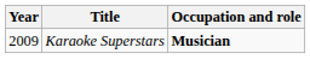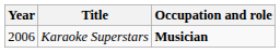Karaoke Superstars | Year: 2009 -> 2006
